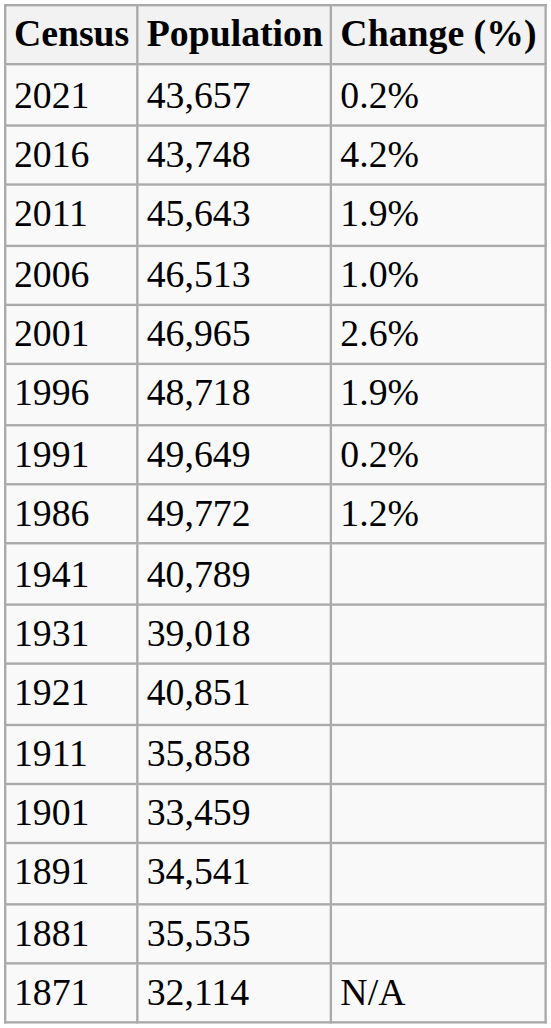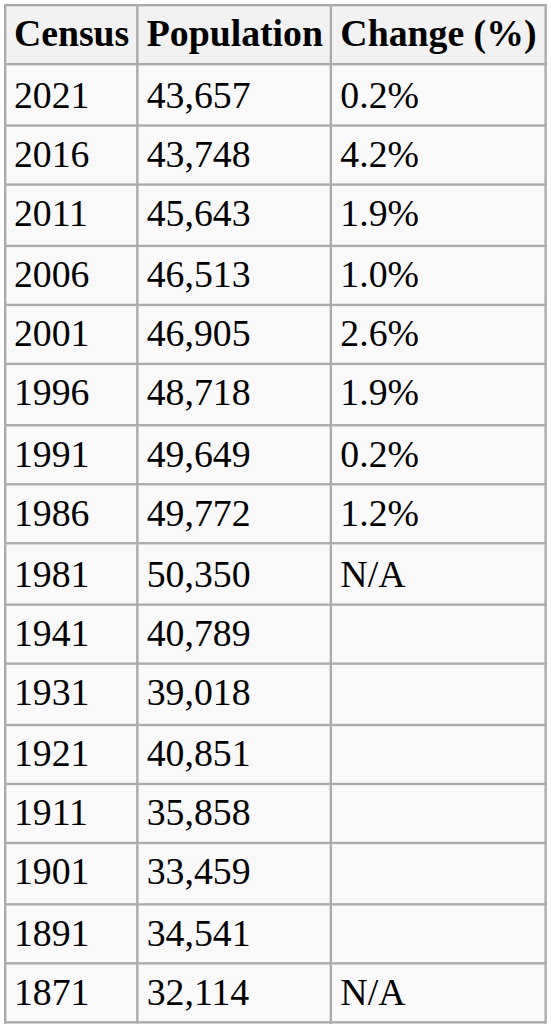2001 | Population: 46,965 -> 46,905
+ row: 1981 | 50,350 | N/A
- row: 1881 | 35,535
